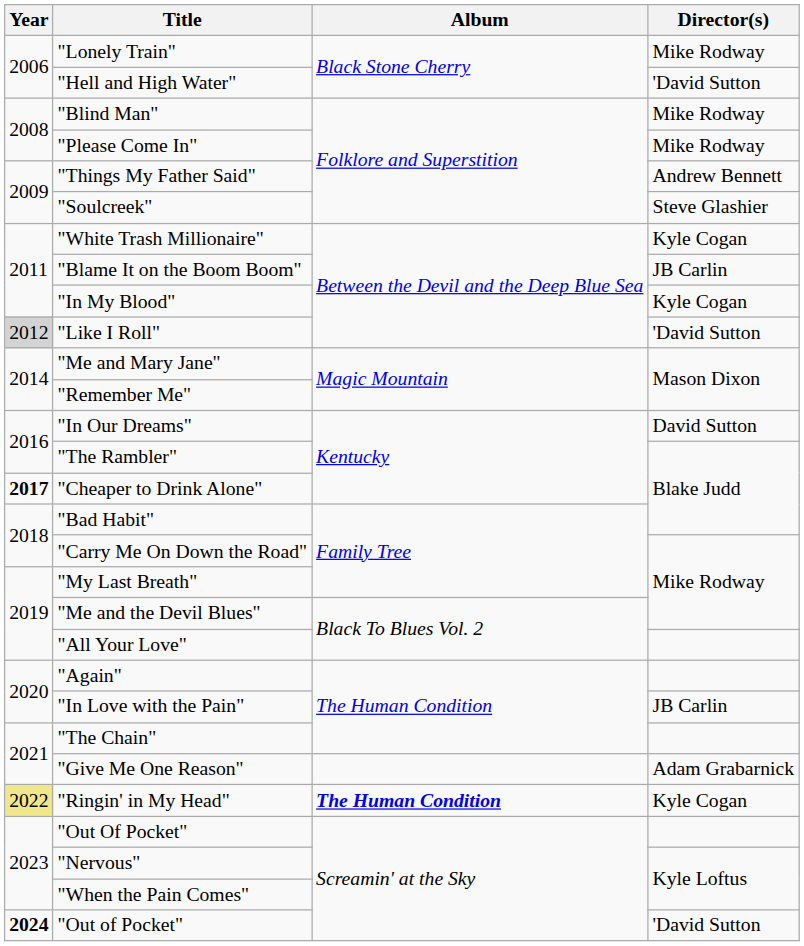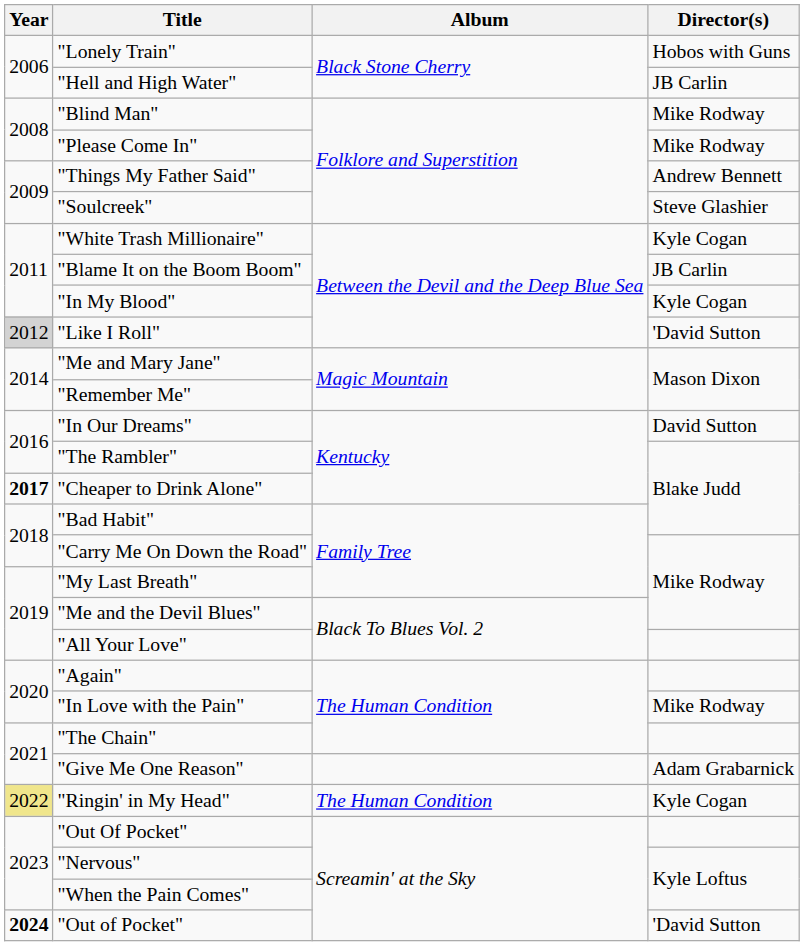"Lonely Train" | Director(s): Mike Rodway -> Hobos with Guns
"Hell and High Water" | Director(s): 'David Sutton -> JB Carlin
"In Love with the Pain" | Director(s): JB Carlin -> Mike Rodway
"Ringin' in My Head" | Album: bold -> normal
